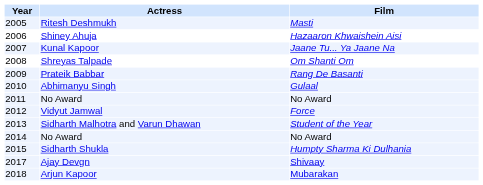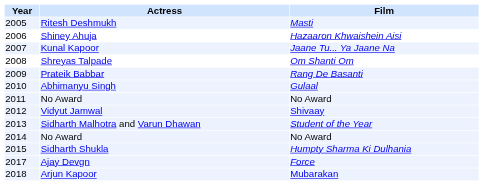Vidyut Jamwal | Film: Force -> Shivaay
Ajay Devgn | Film: Shivaay -> Force
